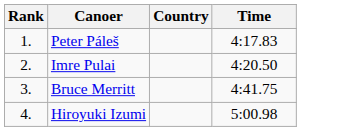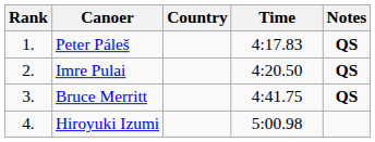+ column: Notes | QS | QS | QS
